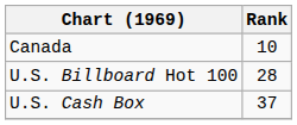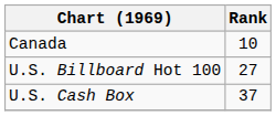U.S. Billboard Hot 100 | Rank: 28 -> 27
